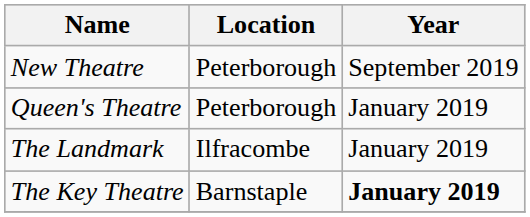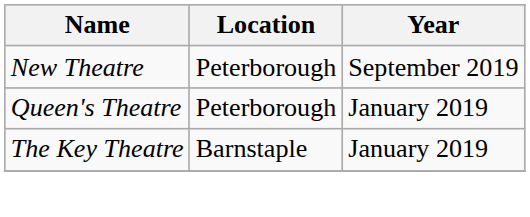- row: The Landmark | Ilfracombe | January 2019
The Key Theatre | Year: bold -> normal
